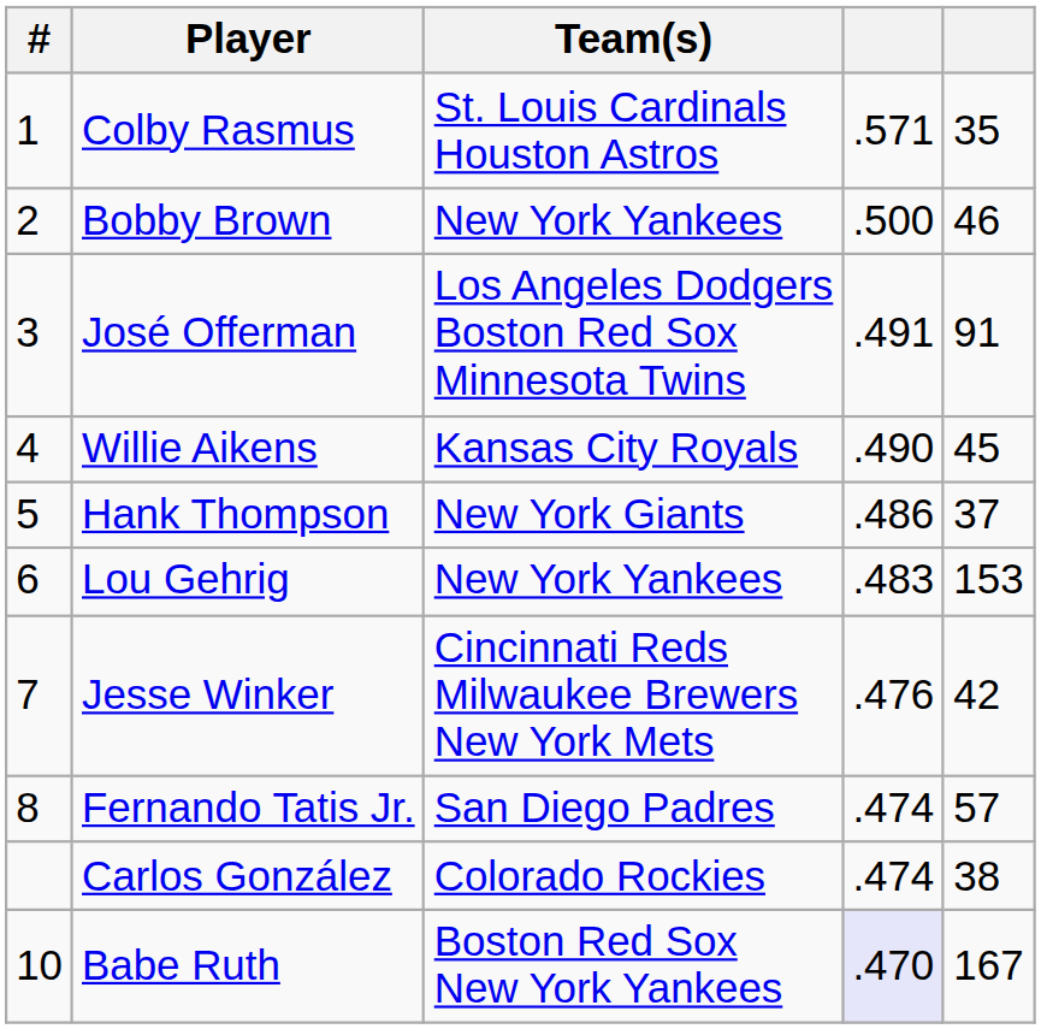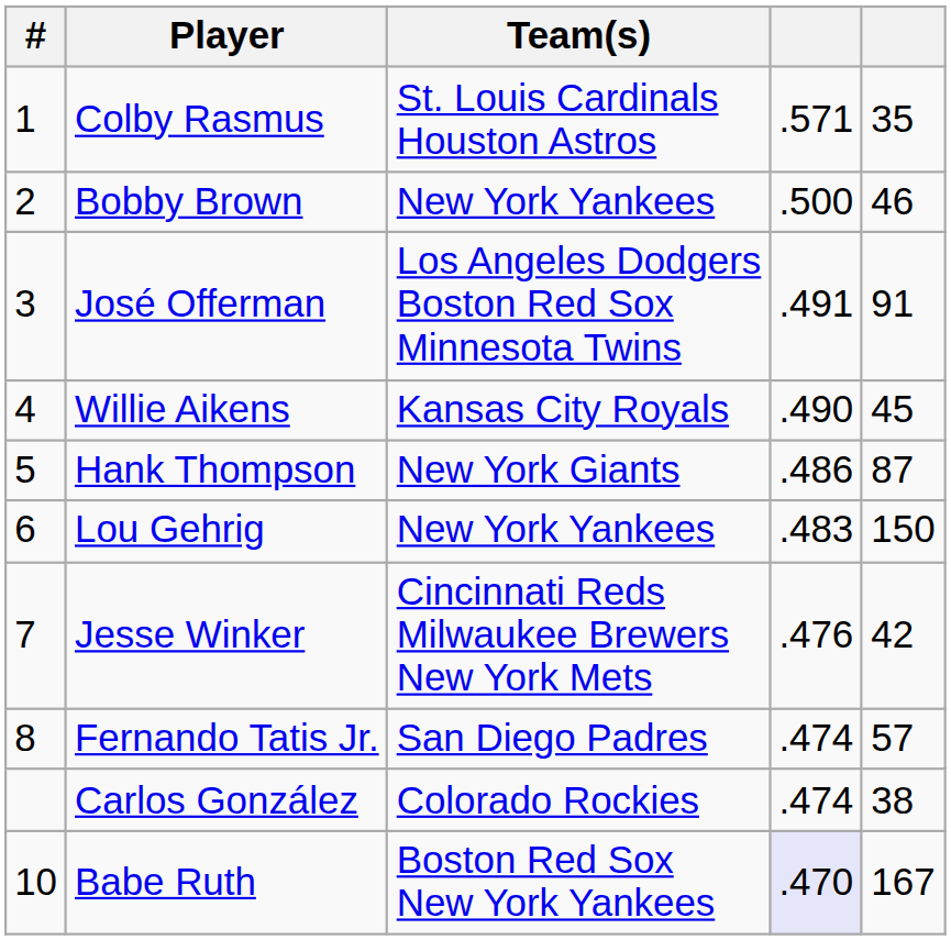Hank Thompson | column 5: 37 -> 87
Lou Gehrig | column 5: 153 -> 150
